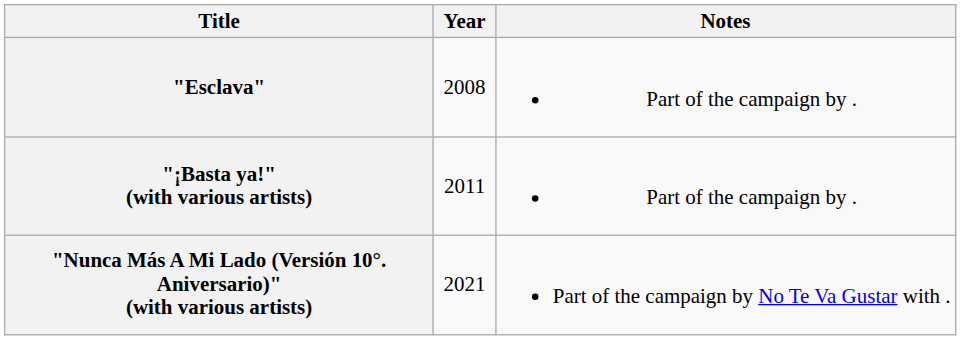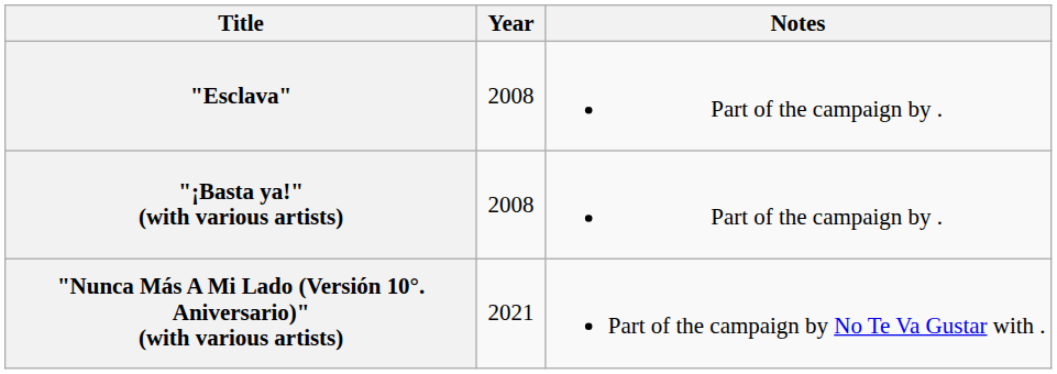"¡Basta ya!" (with various artists) | Year: 2011 -> 2008
